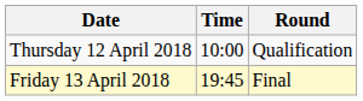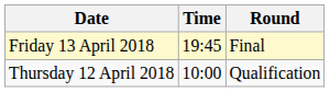rows swapped: Thursday 12 April 2018 <-> Friday 13 April 2018
